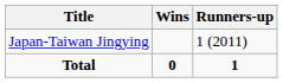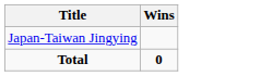- column: Runners-up | 1 (2011) | 1
